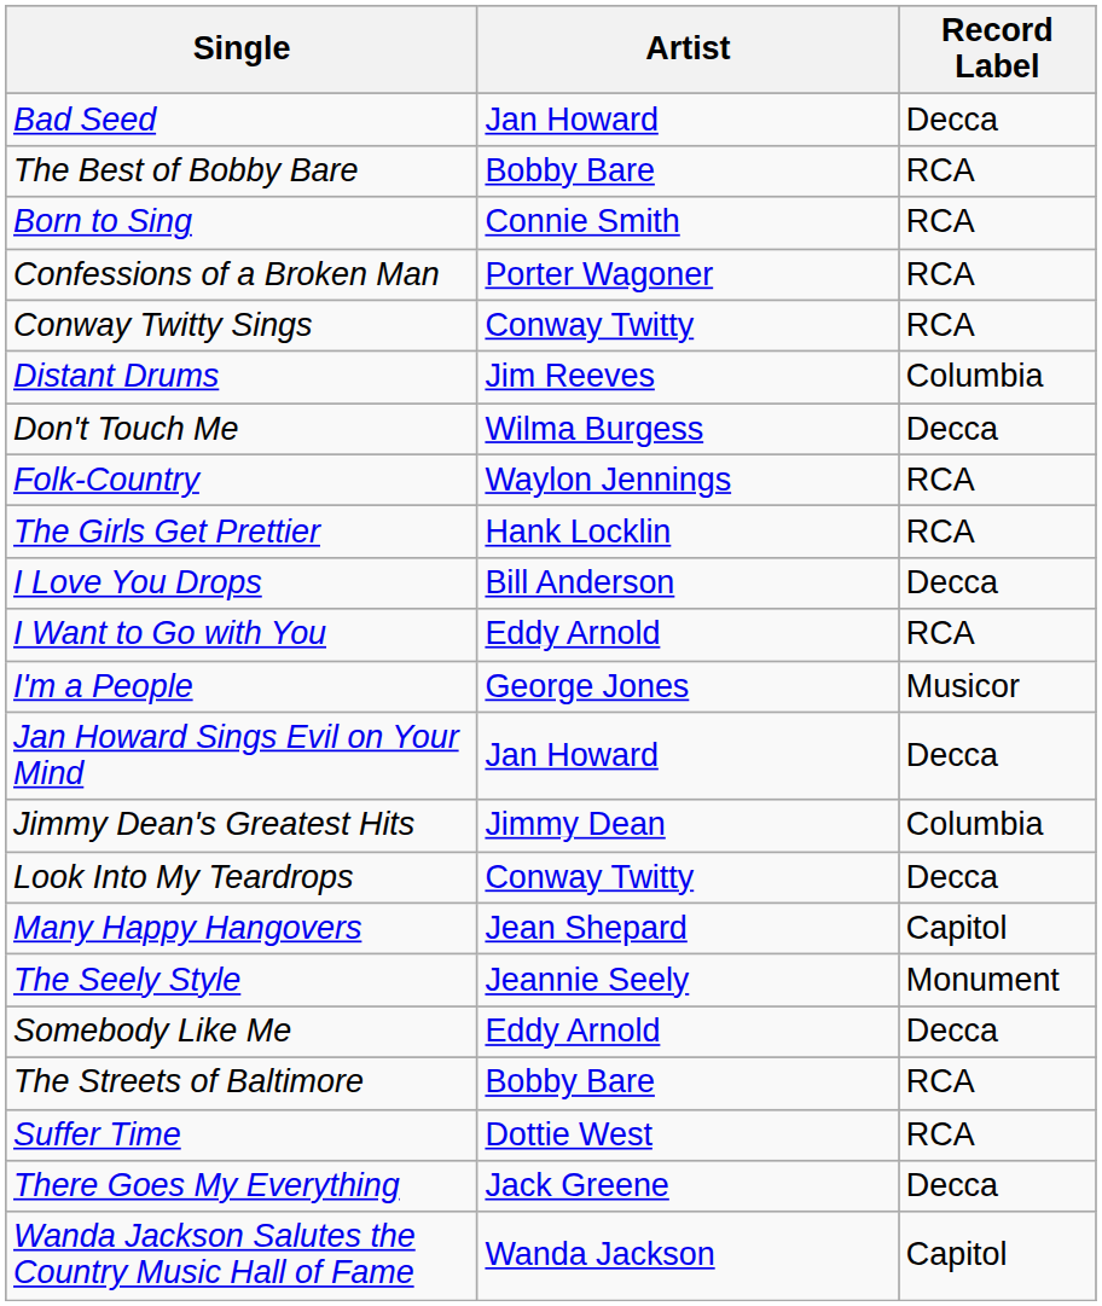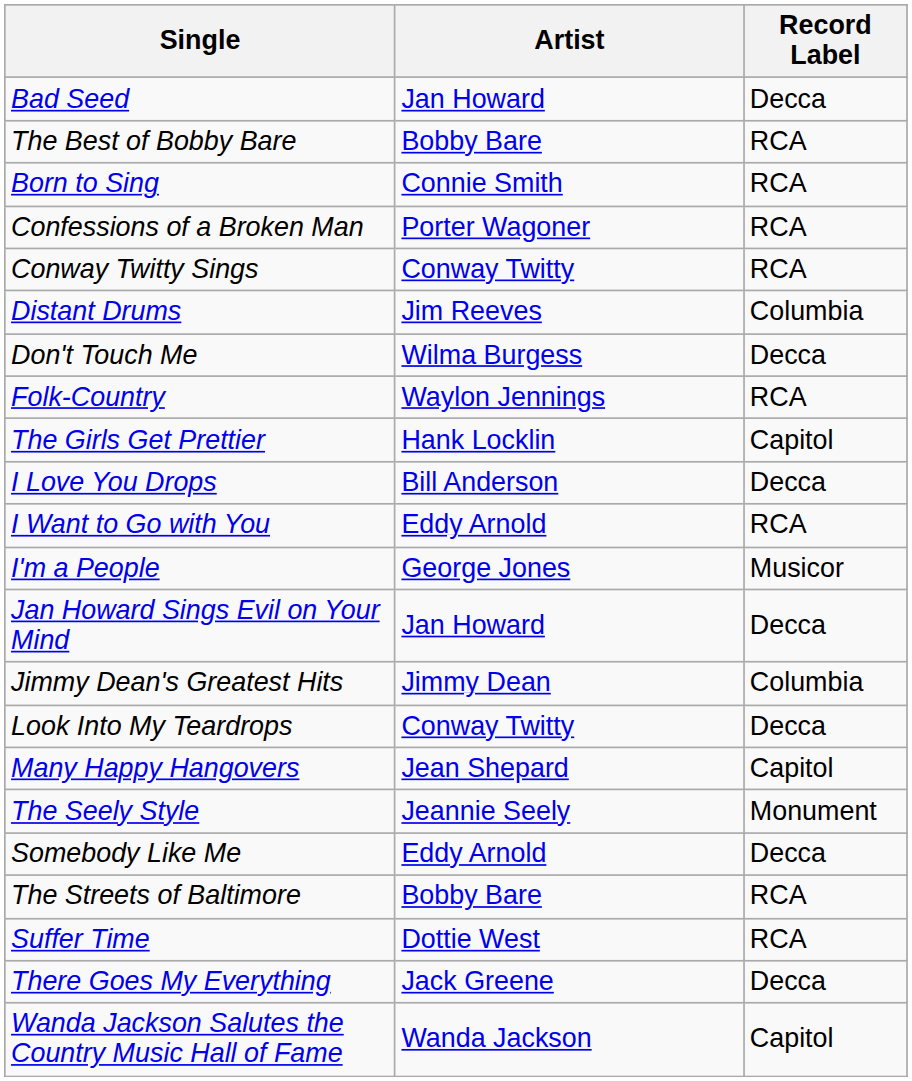The Girls Get Prettier | Record Label: RCA -> Capitol
